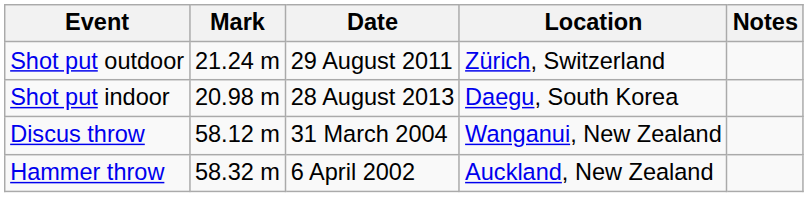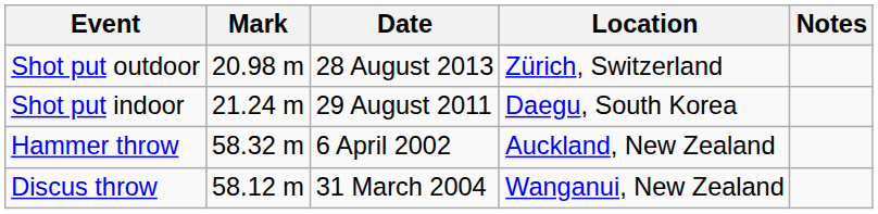Shot put outdoor | Mark: 21.24 m -> 20.98 m
Shot put outdoor | Date: 29 August 2011 -> 28 August 2013
Shot put indoor | Mark: 20.98 m -> 21.24 m
Shot put indoor | Date: 28 August 2013 -> 29 August 2011
rows swapped: Discus throw <-> Hammer throw
